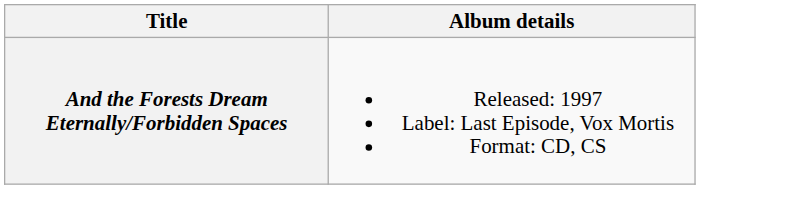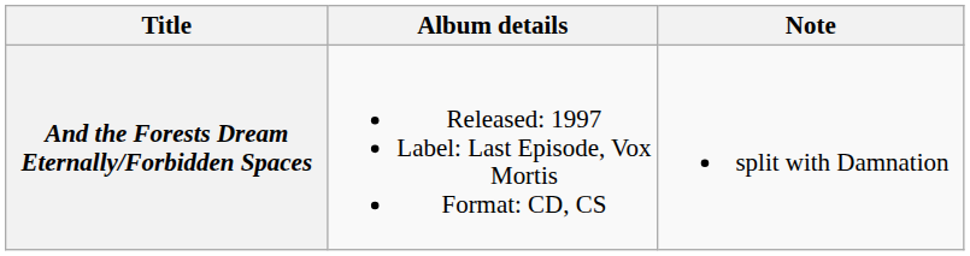+ column: Note | split with Damnation
